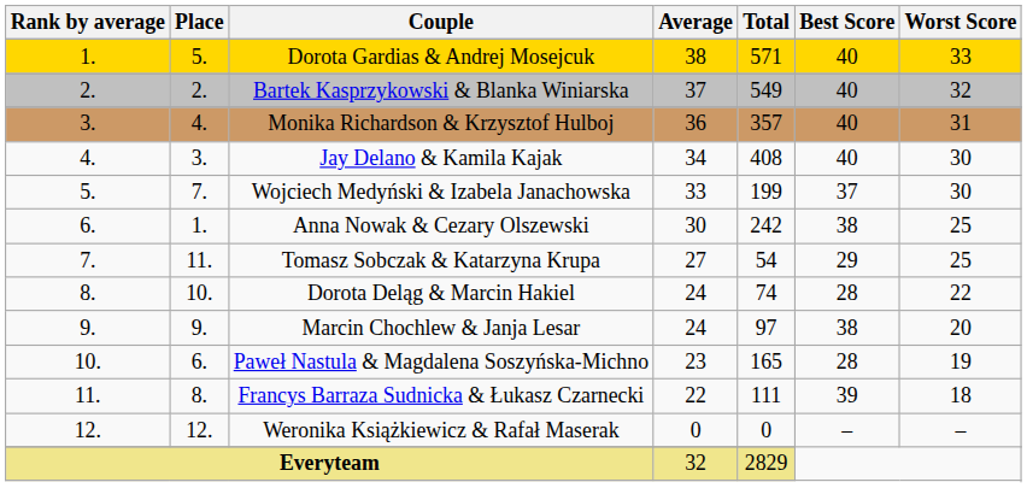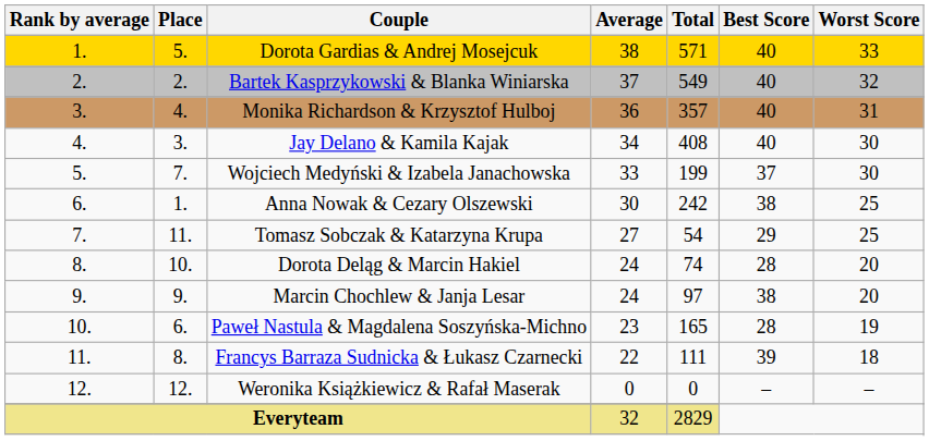Dorota Deląg & Marcin Hakiel | Worst Score: 22 -> 20
